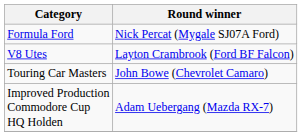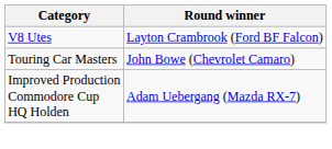- row: Formula Ford | Nick Percat (Mygale SJ07A Ford)
